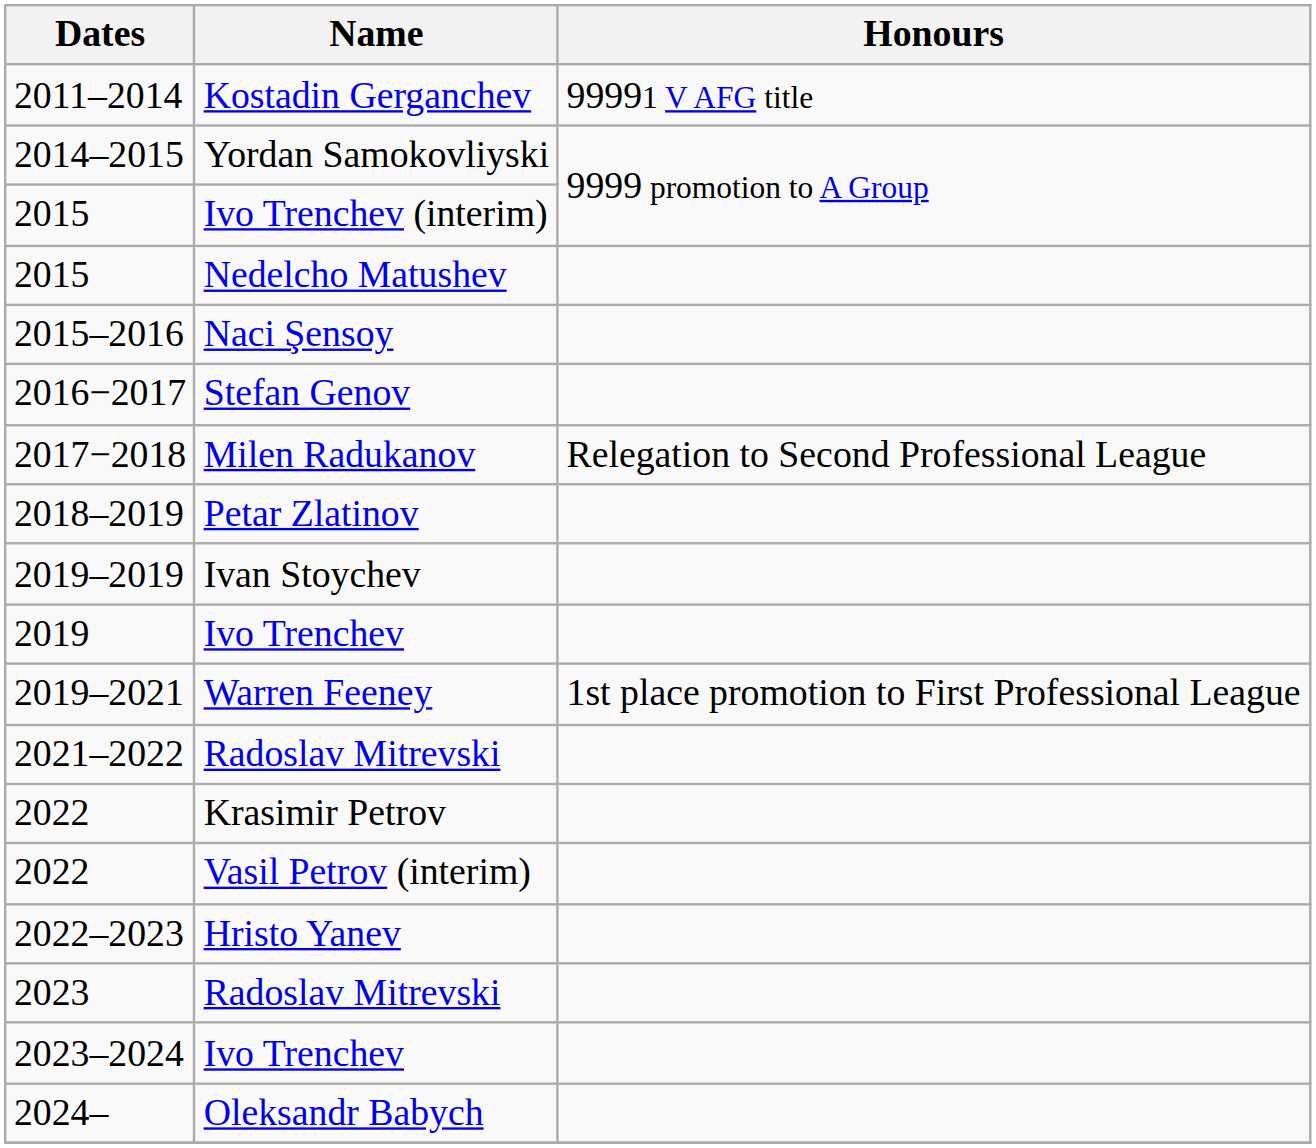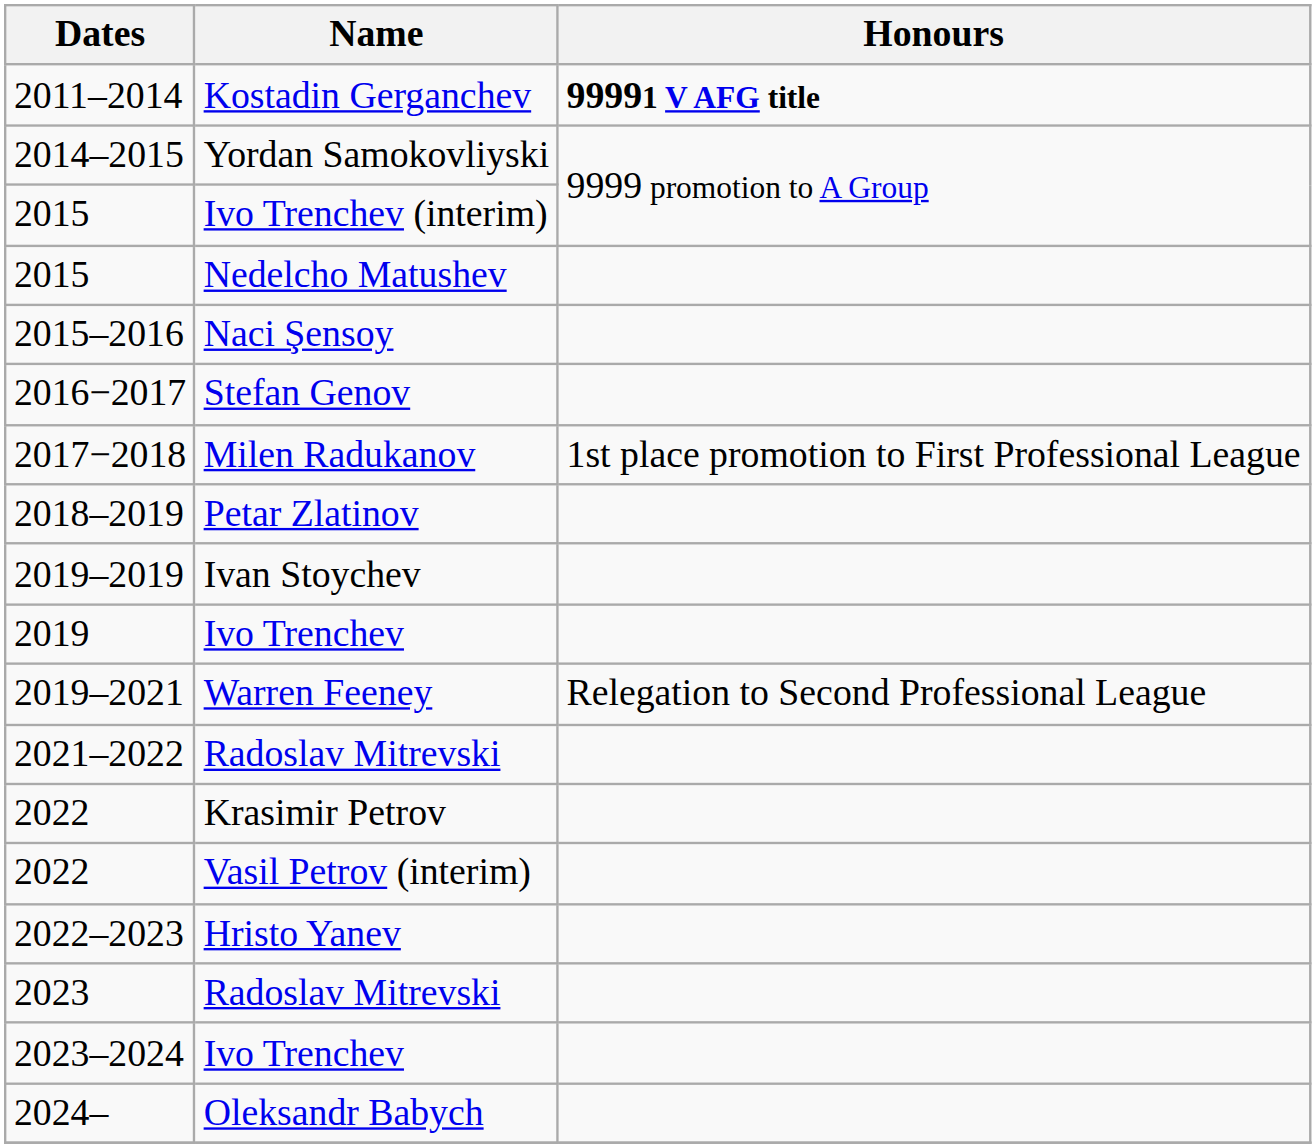2011–2014 | Honours: normal -> bold
2017−2018 | Honours: Relegation to Second Professional League -> 1st place promotion to First Professional League
2019–2021 | Honours: 1st place promotion to First Professional League -> Relegation to Second Professional League
